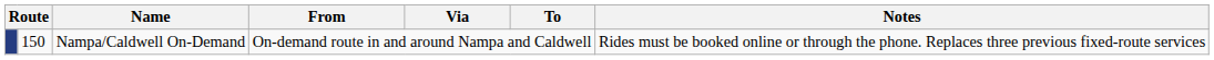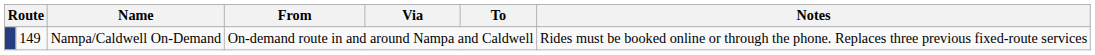Nampa/Caldwell On-Demand | column 2: 150 -> 149
